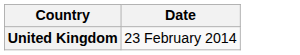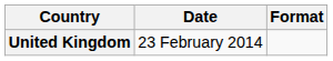+ column: Format
